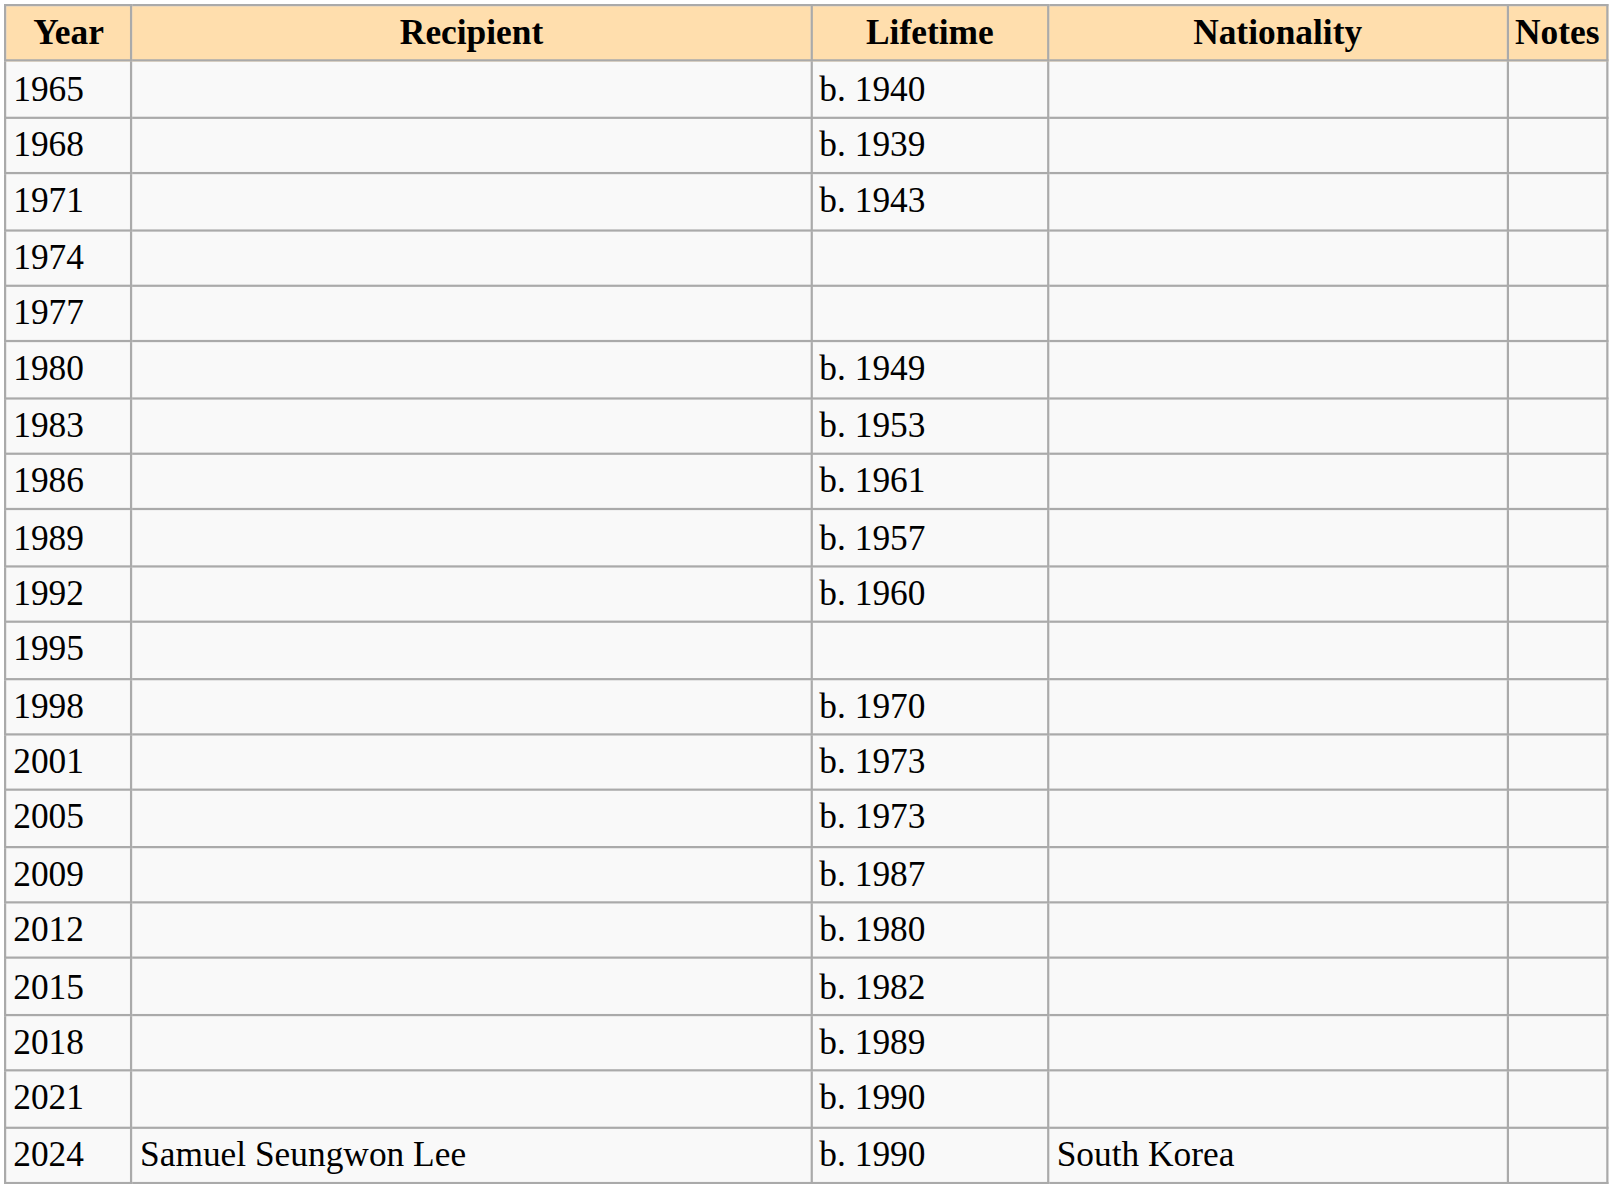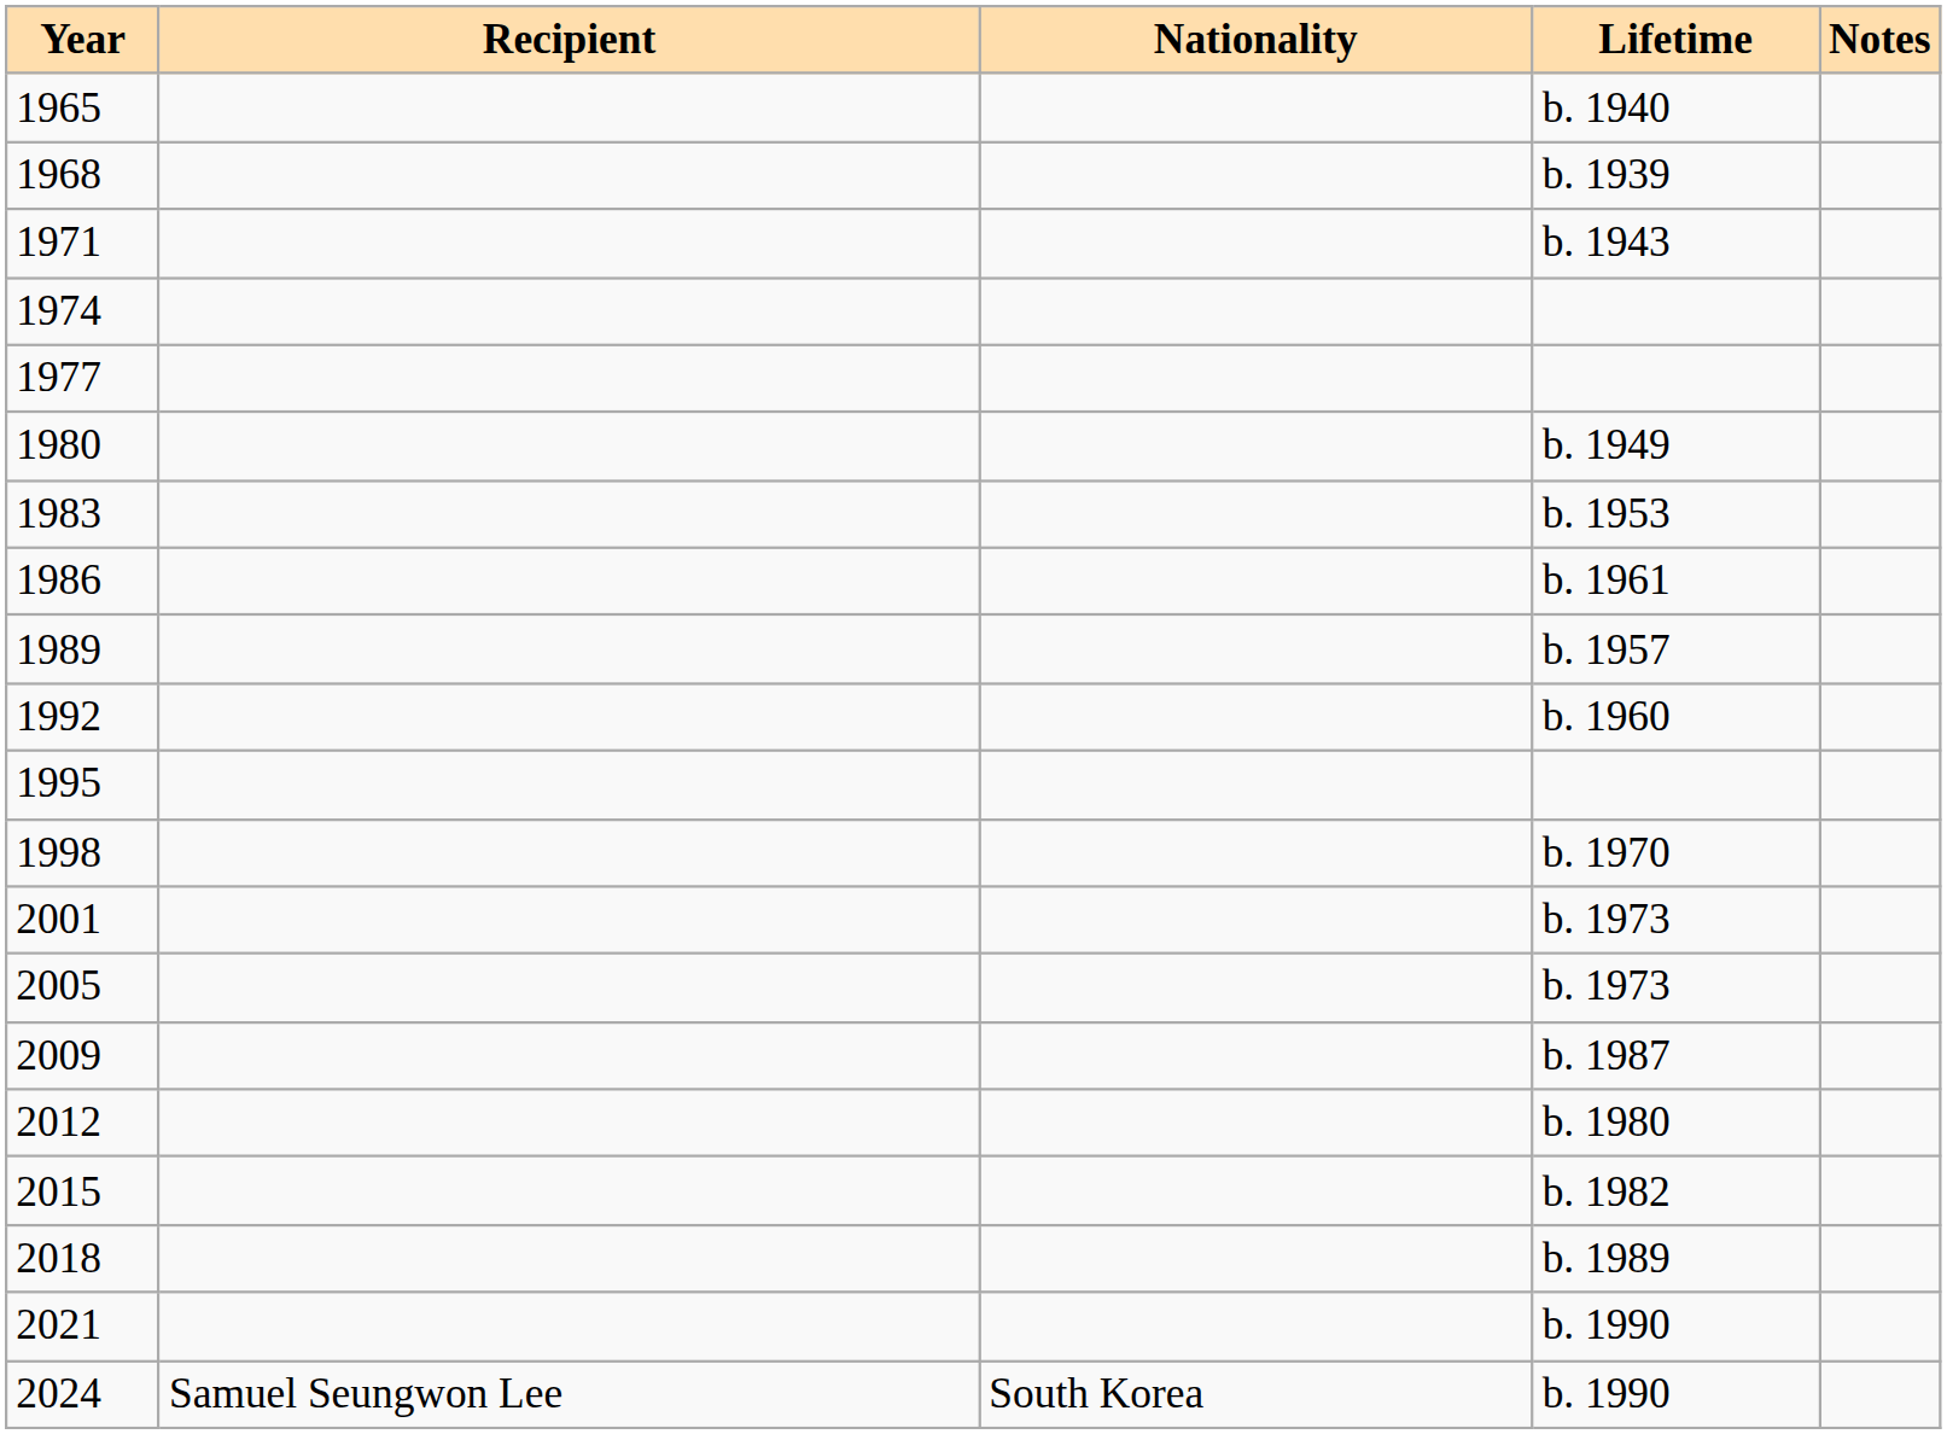columns swapped: Lifetime <-> Nationality
